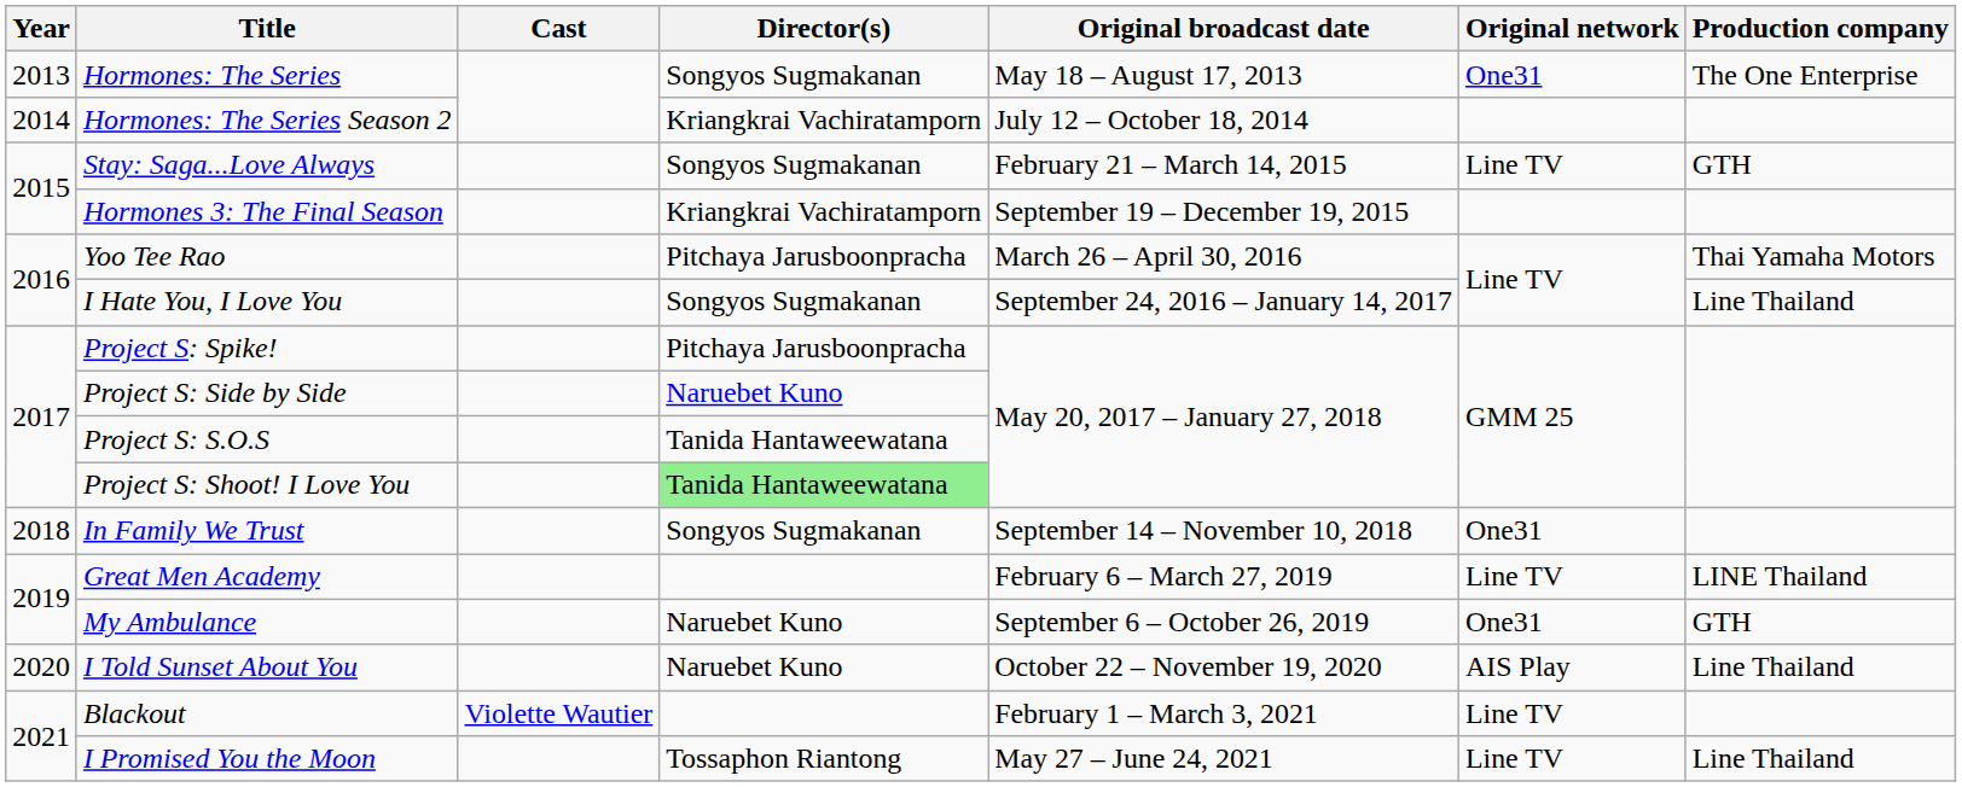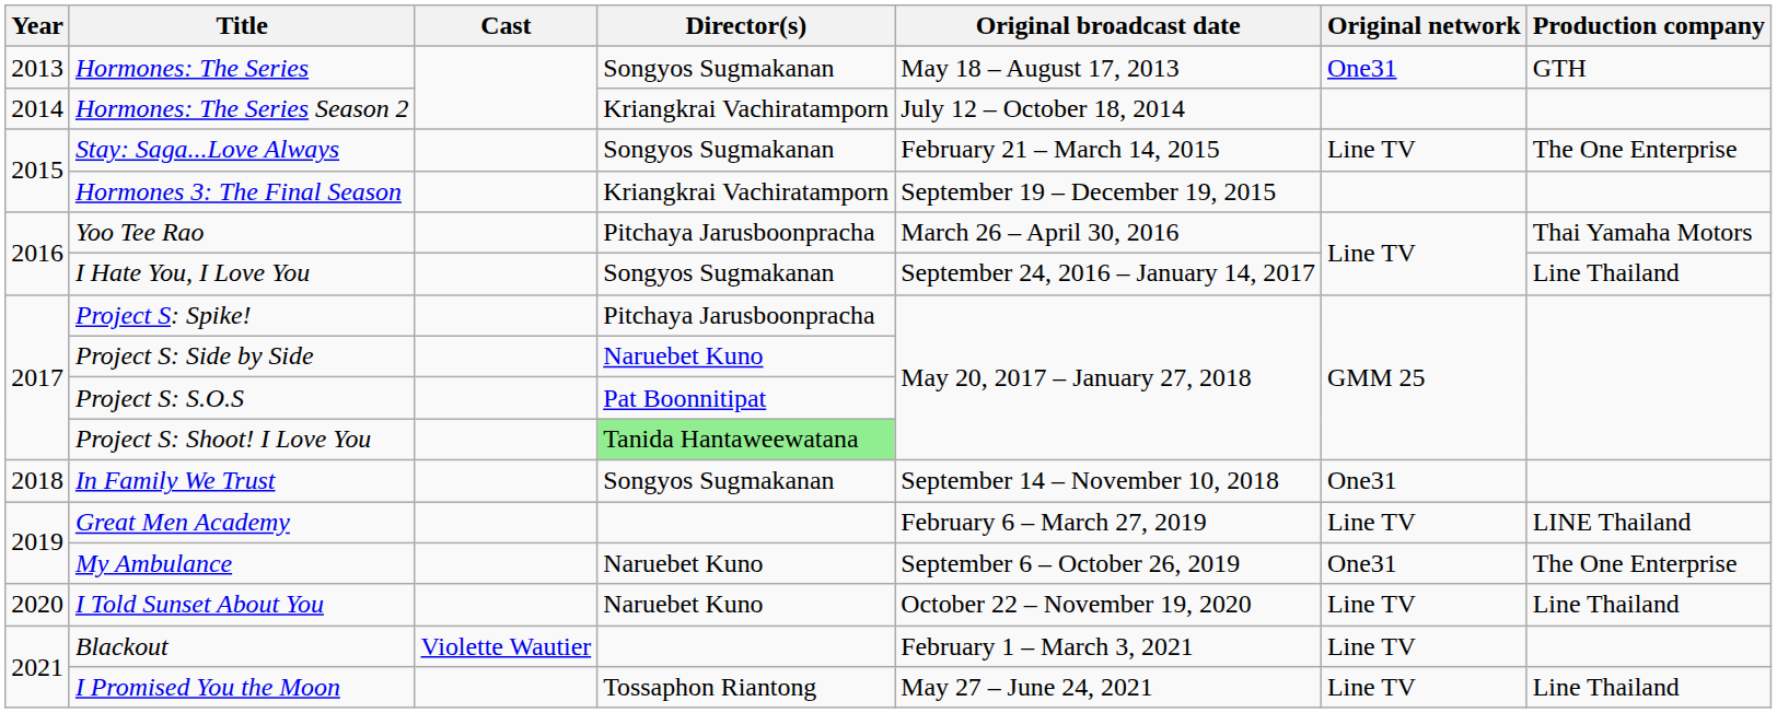Hormones: The Series | Production company: The One Enterprise -> GTH
Stay: Saga...Love Always | Production company: GTH -> The One Enterprise
Project S: S.O.S | Director(s): Tanida Hantaweewatana -> Pat Boonnitipat
My Ambulance | Production company: GTH -> The One Enterprise
I Told Sunset About You | Original network: AIS Play -> Line TV
